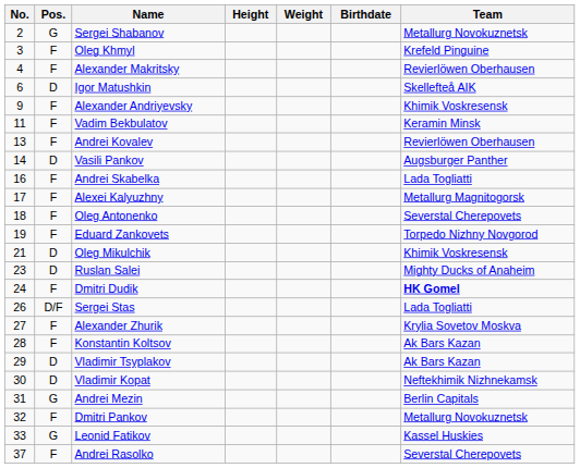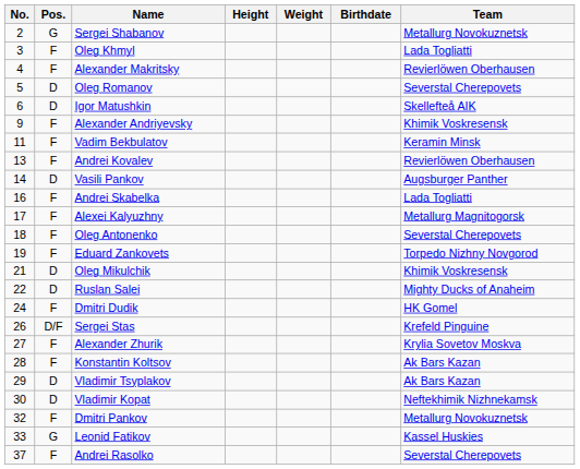Oleg Khmyl | Team: Krefeld Pinguine -> Lada Togliatti
+ row: 5 | D | Oleg Romanov | Severstal Cherepovets
Ruslan Salei | No.: 23 -> 22
Dmitri Dudik | Team: bold -> normal
Sergei Stas | Team: Lada Togliatti -> Krefeld Pinguine
- row: 31 | G | Andrei Mezin | Berlin Capitals
